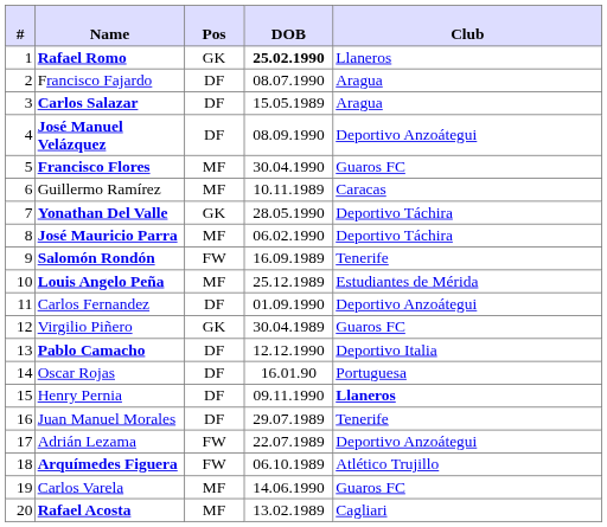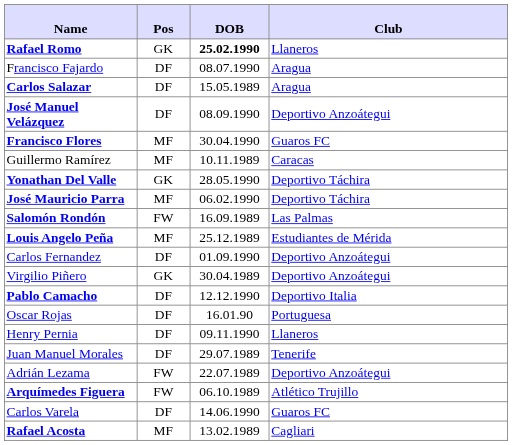- column: # | 1 | 2 | 3 | 4 | 5 | 6 | 7 | 8 | 9 | 10 | 11 | 12 | 13 | 14 | 15 | 16 | 17 | 18 | 19 | 20
Salomón Rondón | Club: Tenerife -> Las Palmas
Virgilio Piñero | Club: Guaros FC -> Deportivo Anzoátegui
Henry Pernia | Club: bold -> normal
Carlos Varela | Pos: MF -> DF
